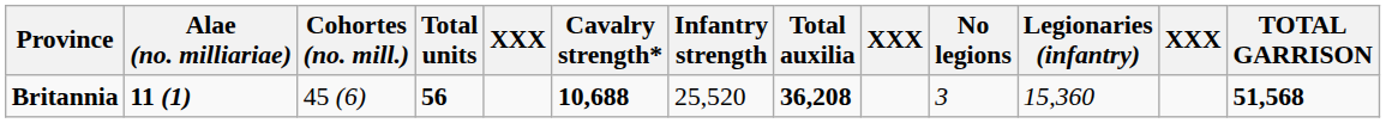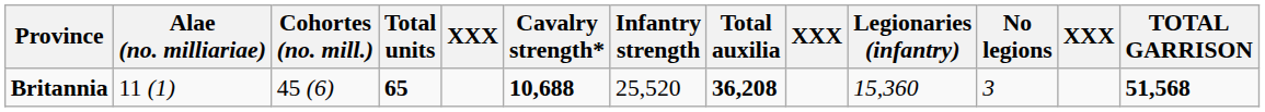columns swapped: No legions <-> Legionaries (infantry)
Britannia | Alae (no. milliariae): bold -> normal
Britannia | Total units: 56 -> 65
